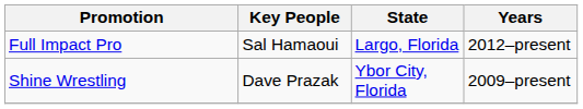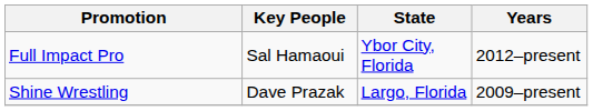Full Impact Pro | State: Largo, Florida -> Ybor City, Florida
Shine Wrestling | State: Ybor City, Florida -> Largo, Florida
